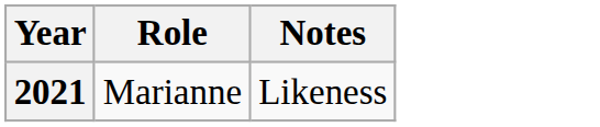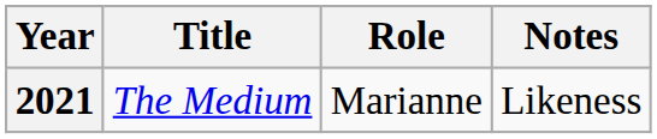+ column: Title | The Medium
